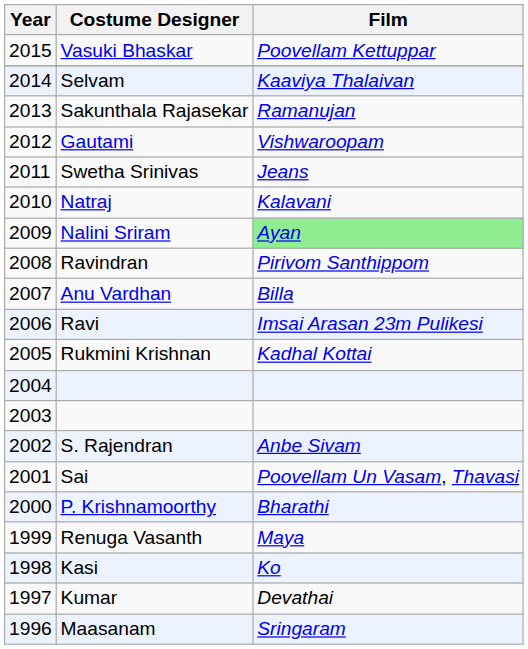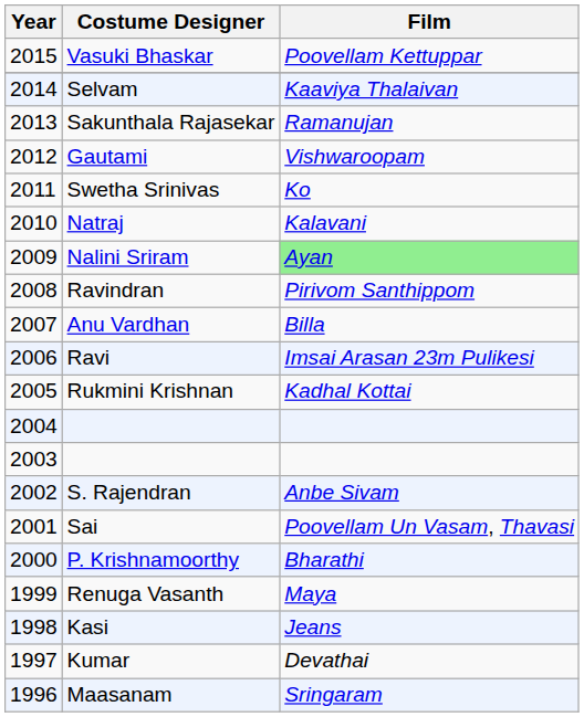Swetha Srinivas | Film: Jeans -> Ko
Kasi | Film: Ko -> Jeans
